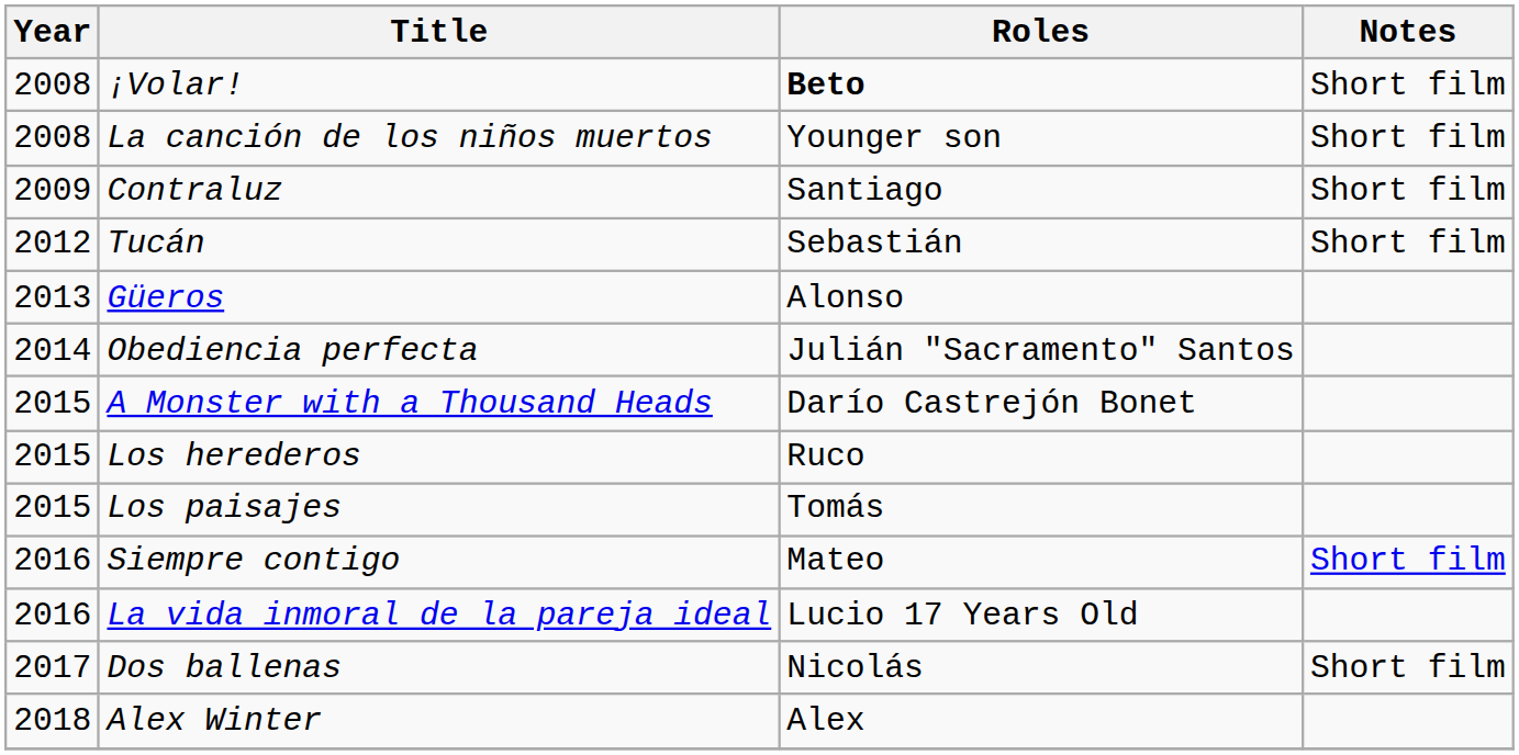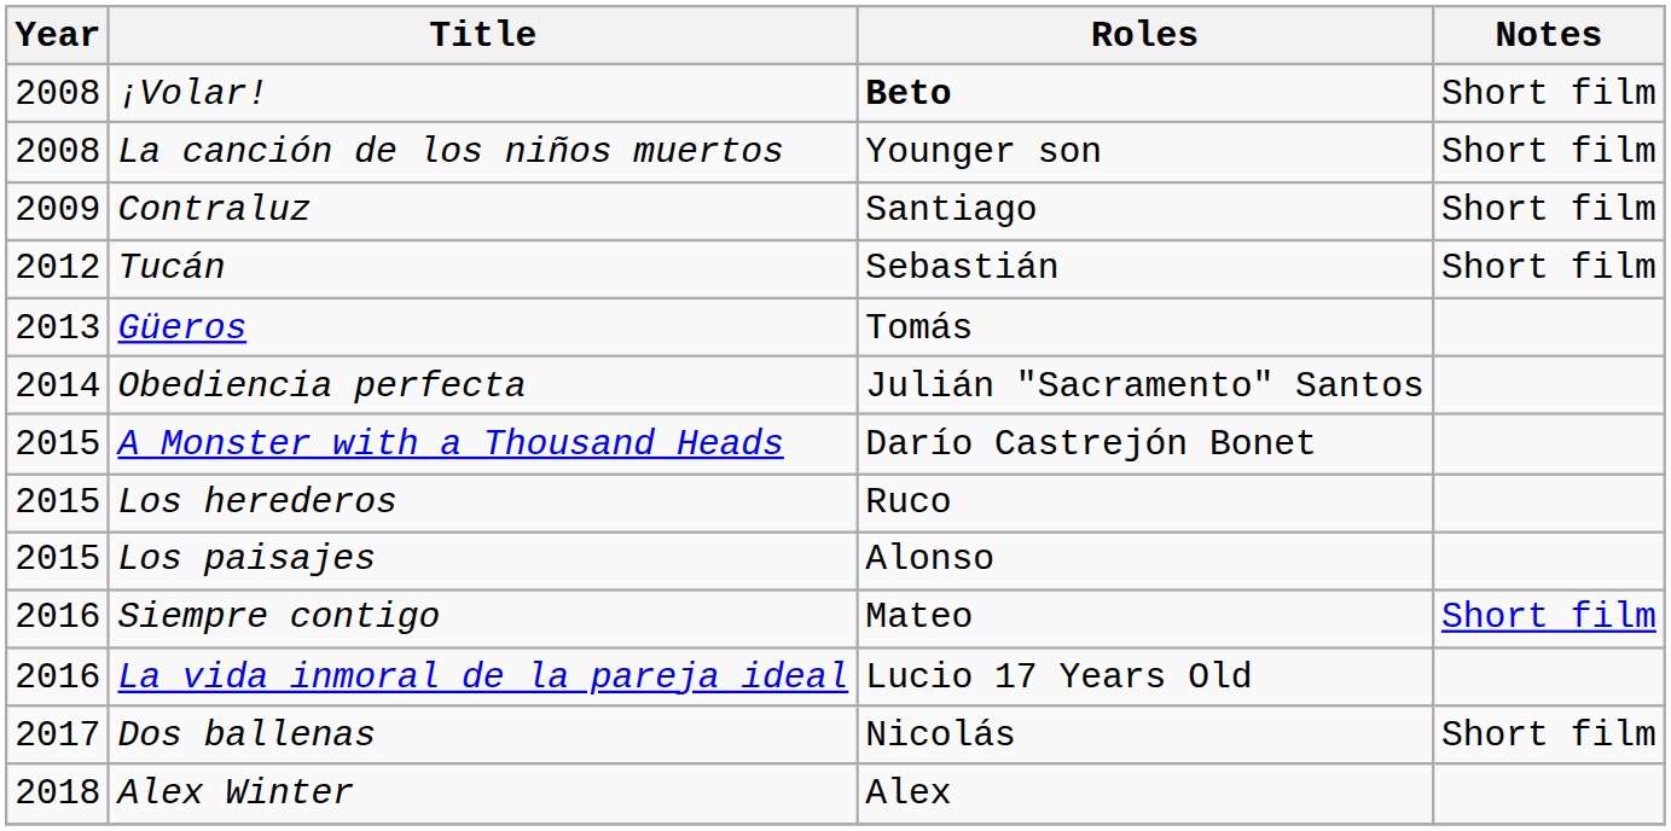Güeros | Roles: Alonso -> Tomás
Los paisajes | Roles: Tomás -> Alonso
